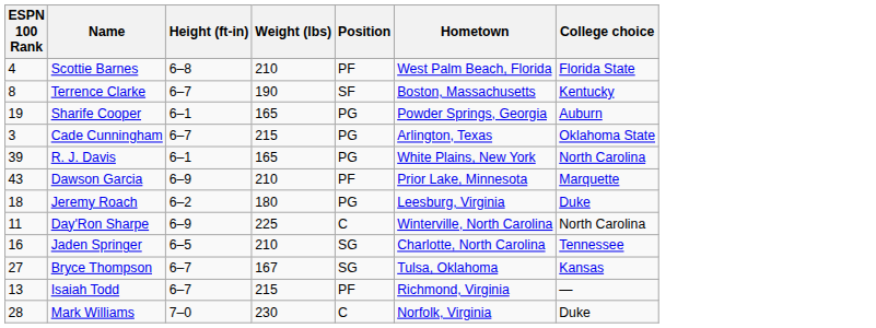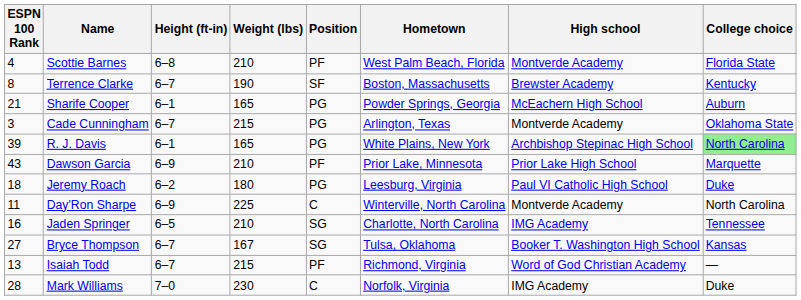+ column: High school | Montverde Academy | Brewster Academy | McEachern High School | Montverde Academy | Archbishop Stepinac High School | Prior Lake High School | Paul VI Catholic High School | Montverde Academy | IMG Academy | Booker T. Washington High School | Word of God Christian Academy | IMG Academy
Sharife Cooper | ESPN 100 Rank: 19 -> 21
R. J. Davis | College choice: no background -> lightgreen background
